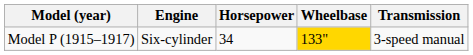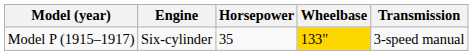Model P (1915–1917) | Horsepower: 34 -> 35
